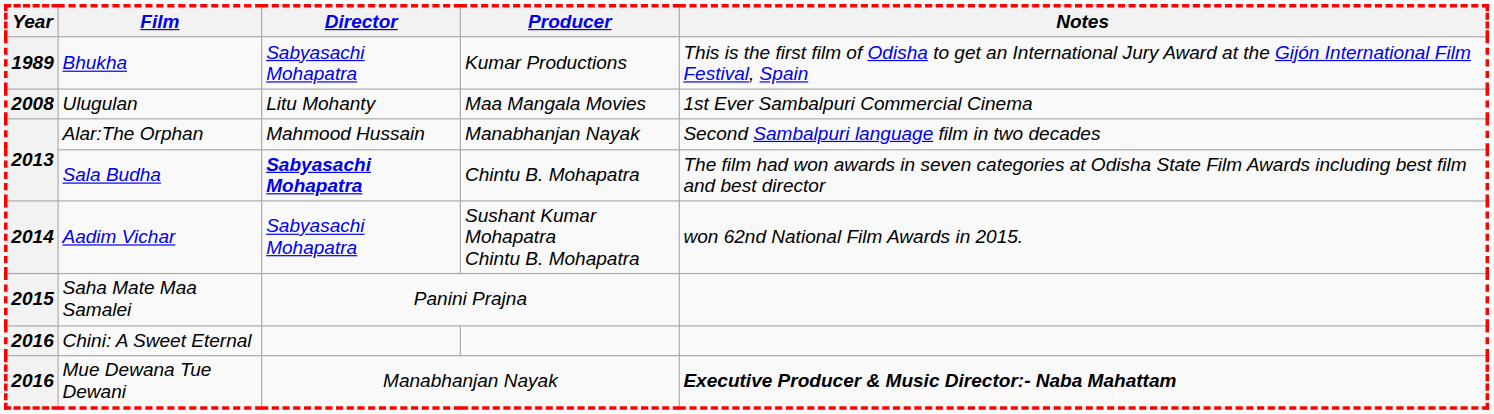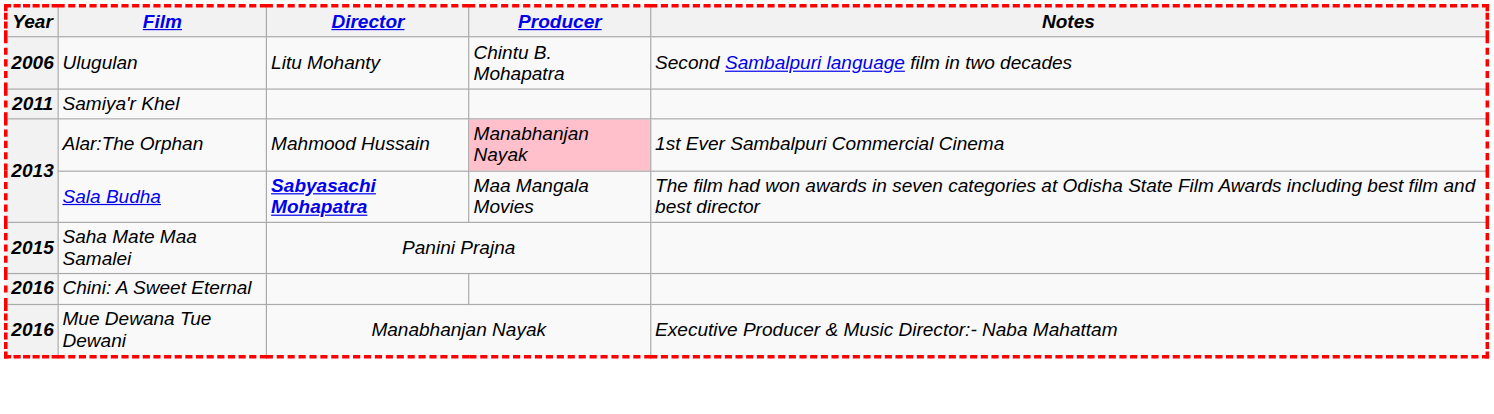- row: 1989 | Bhukha | Sabyasachi Mohapatra | Kumar Productions | This is the first film of Odisha to get an International Jury Award at the Gijón International Film Festival, Spain
Ulugulan | Year: 2008 -> 2006
Ulugulan | Producer: Maa Mangala Movies -> Chintu B. Mohapatra
Ulugulan | Notes: 1st Ever Sambalpuri Commercial Cinema -> Second Sambalpuri language film in two decades
+ row: 2011 | Samiya'r Khel
Alar:The Orphan | Producer: no background -> pink background
Alar:The Orphan | Notes: Second Sambalpuri language film in two decades -> 1st Ever Sambalpuri Commercial Cinema
Sala Budha | Producer: Chintu B. Mohapatra -> Maa Mangala Movies
- row: 2014 | Aadim Vichar | Sabyasachi Mohapatra | Sushant Kumar Mohapatra Chintu B. Mohapatra | won 62nd National Film Awards in 2015.
Mue Dewana Tue Dewani | Notes: bold -> normal
